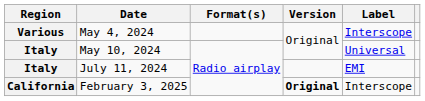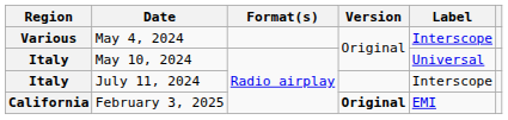July 11, 2024 | Label: EMI -> Interscope
February 3, 2025 | Label: Interscope -> EMI
